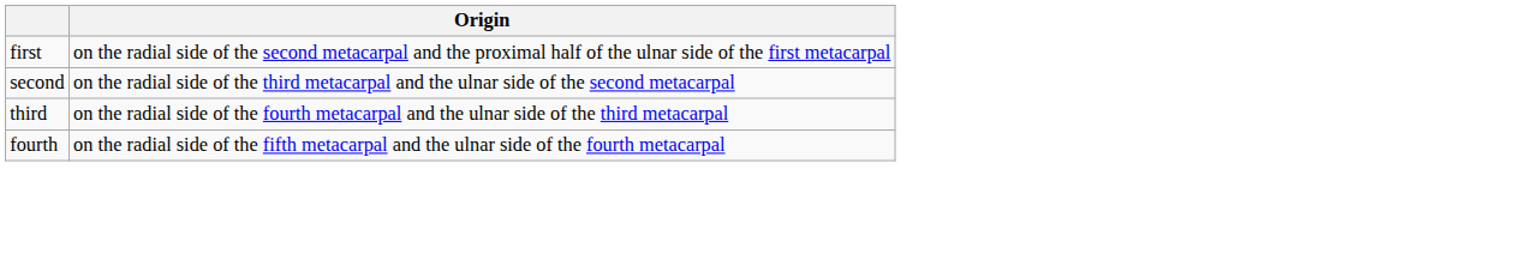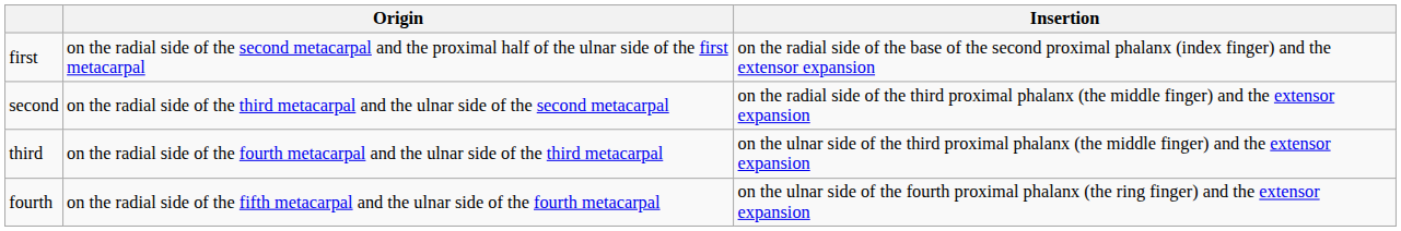+ column: Insertion | on the radial side of the base of the second proximal phalanx (index finger) and the extensor expansion | on the radial side of the third proximal phalanx (the middle finger) and the extensor expansion | on the ulnar side of the third proximal phalanx (the middle finger) and the extensor expansion | on the ulnar side of the fourth proximal phalanx (the ring finger) and the extensor expansion
